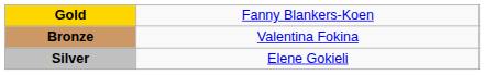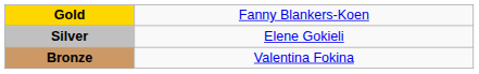rows swapped: Silver <-> Bronze
